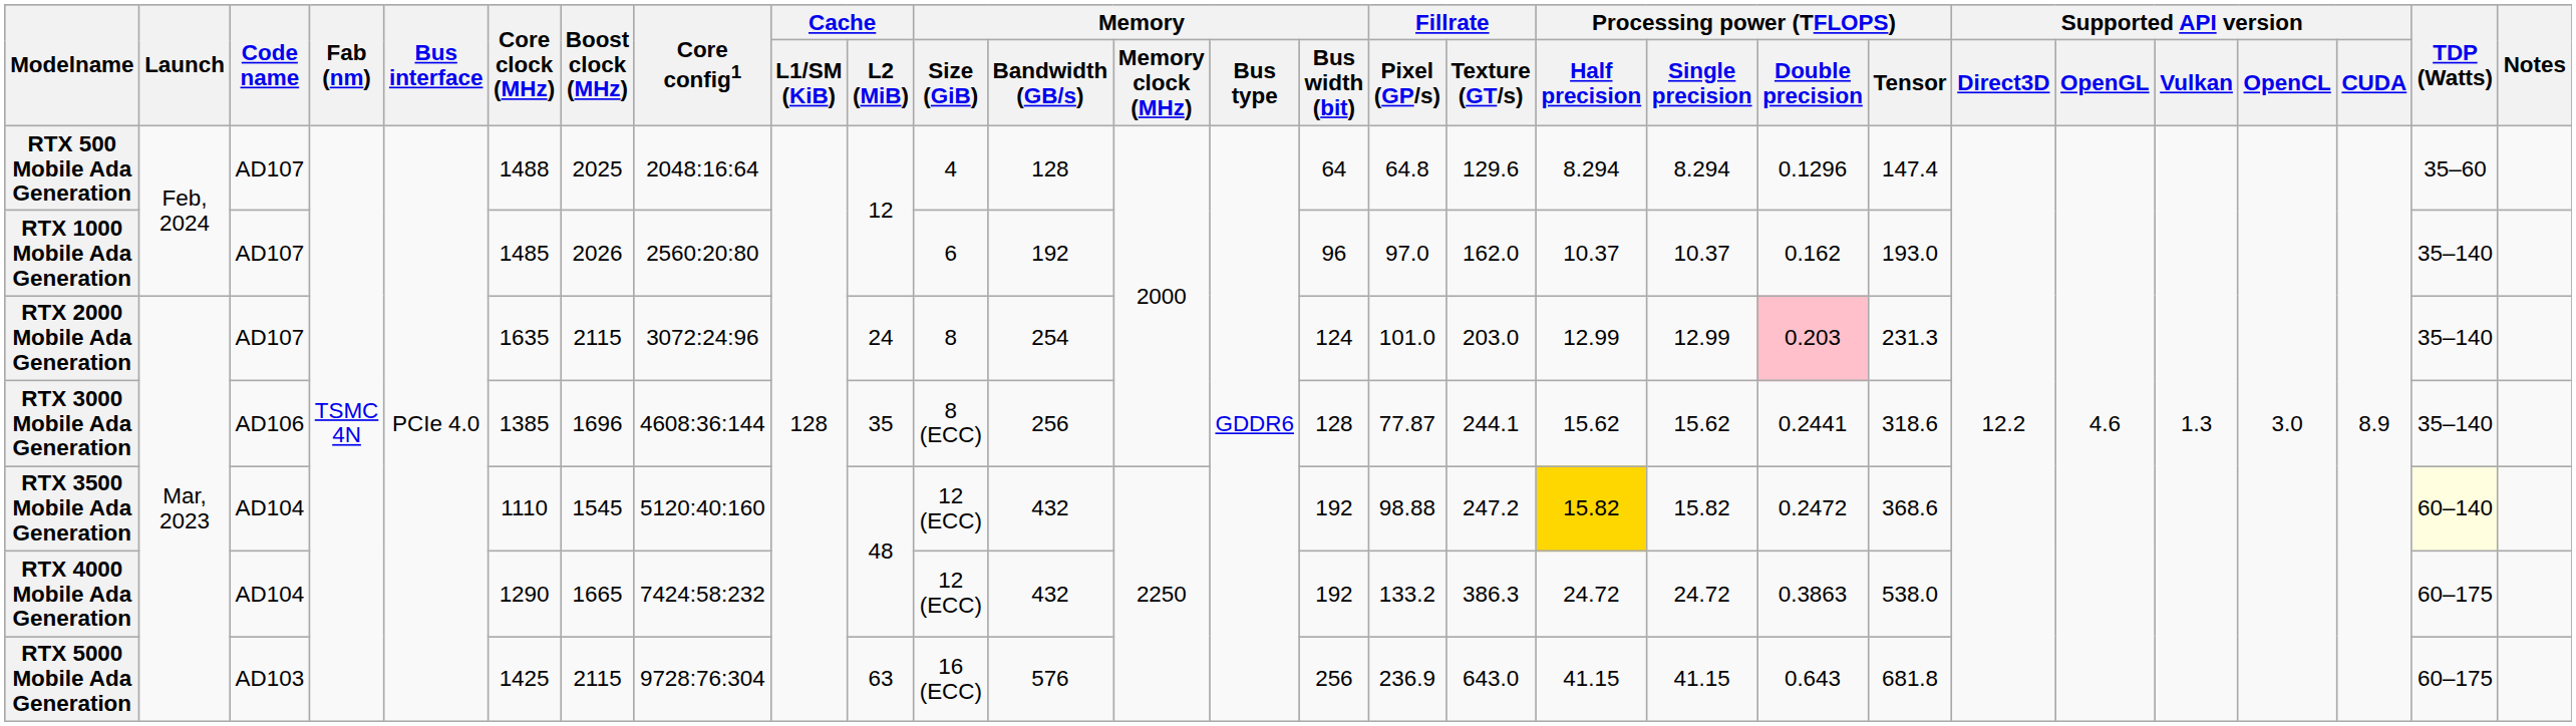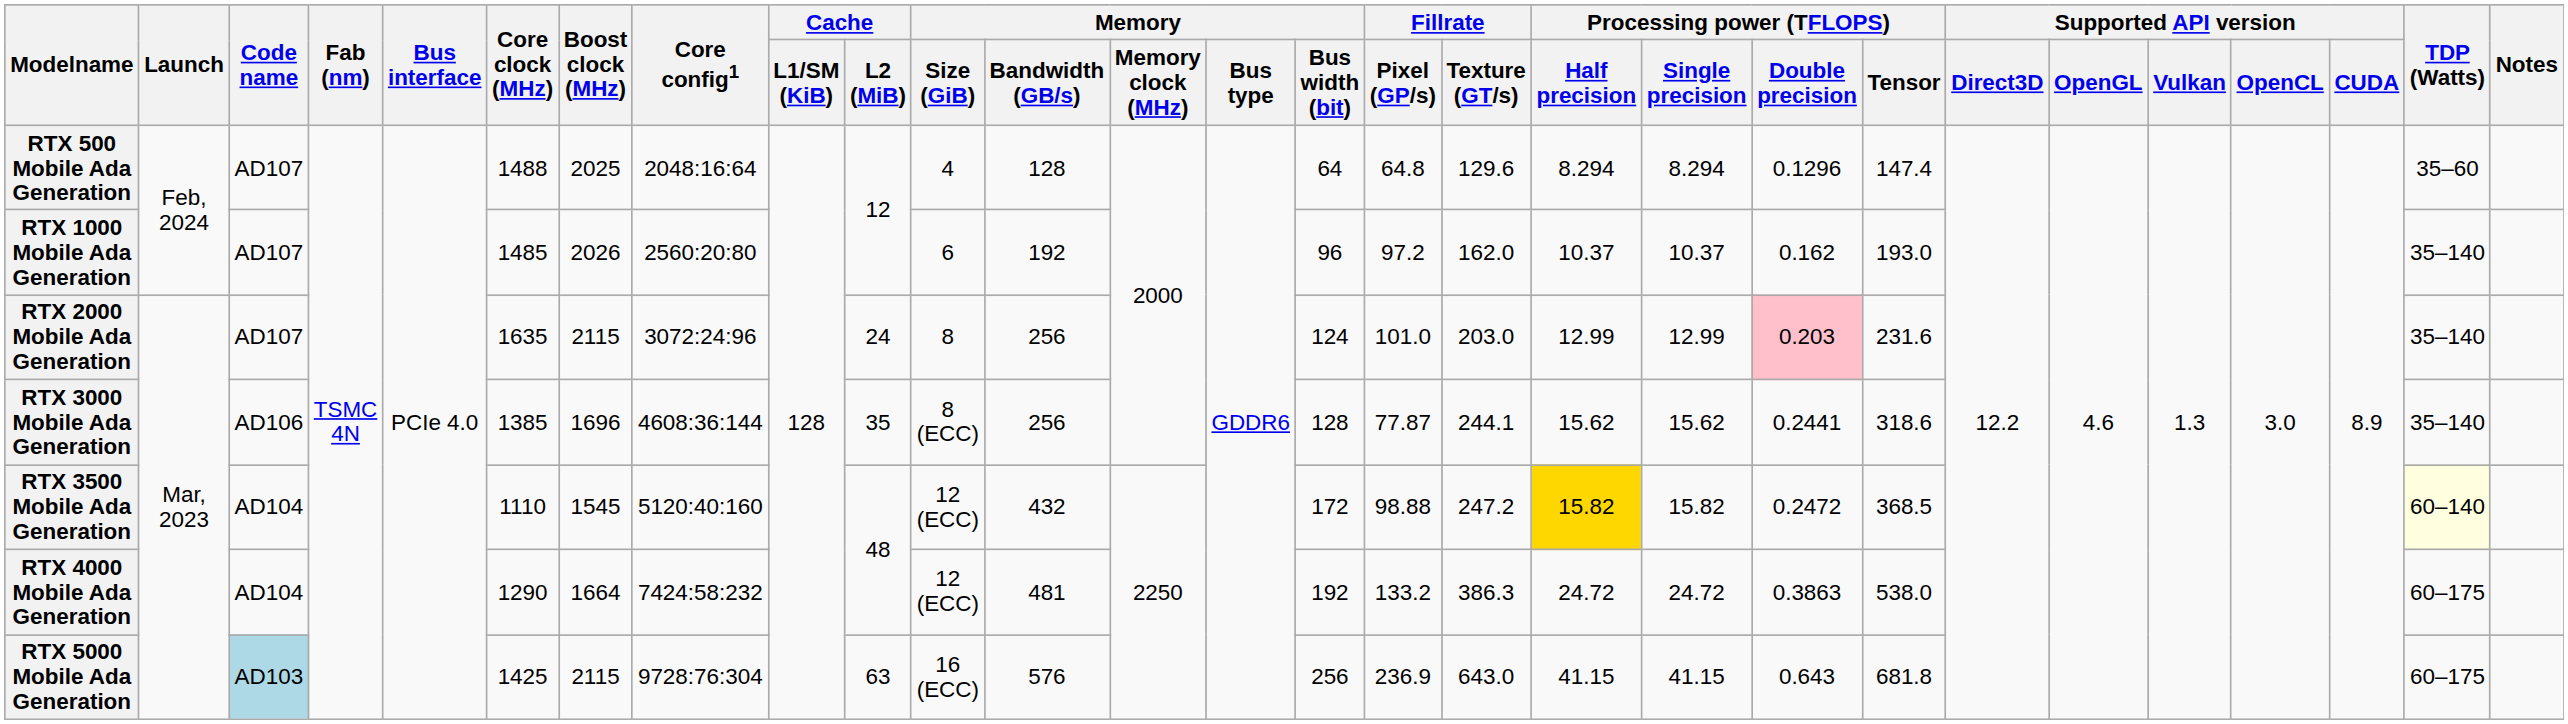RTX 1000 Mobile Ada Generation | Fillrate / Pixel (GP/s): 97.0 -> 97.2
RTX 2000 Mobile Ada Generation | Memory / Bandwidth (GB/s): 254 -> 256
RTX 2000 Mobile Ada Generation | Processing power (TFLOPS) / Tensor: 231.3 -> 231.6
RTX 3500 Mobile Ada Generation | Memory / Bus width (bit): 192 -> 172
RTX 3500 Mobile Ada Generation | Processing power (TFLOPS) / Tensor: 368.6 -> 368.5
RTX 4000 Mobile Ada Generation | Boost clock (MHz): 1665 -> 1664
RTX 4000 Mobile Ada Generation | Memory / Bandwidth (GB/s): 432 -> 481
RTX 5000 Mobile Ada Generation | Code name: no background -> lightblue background
